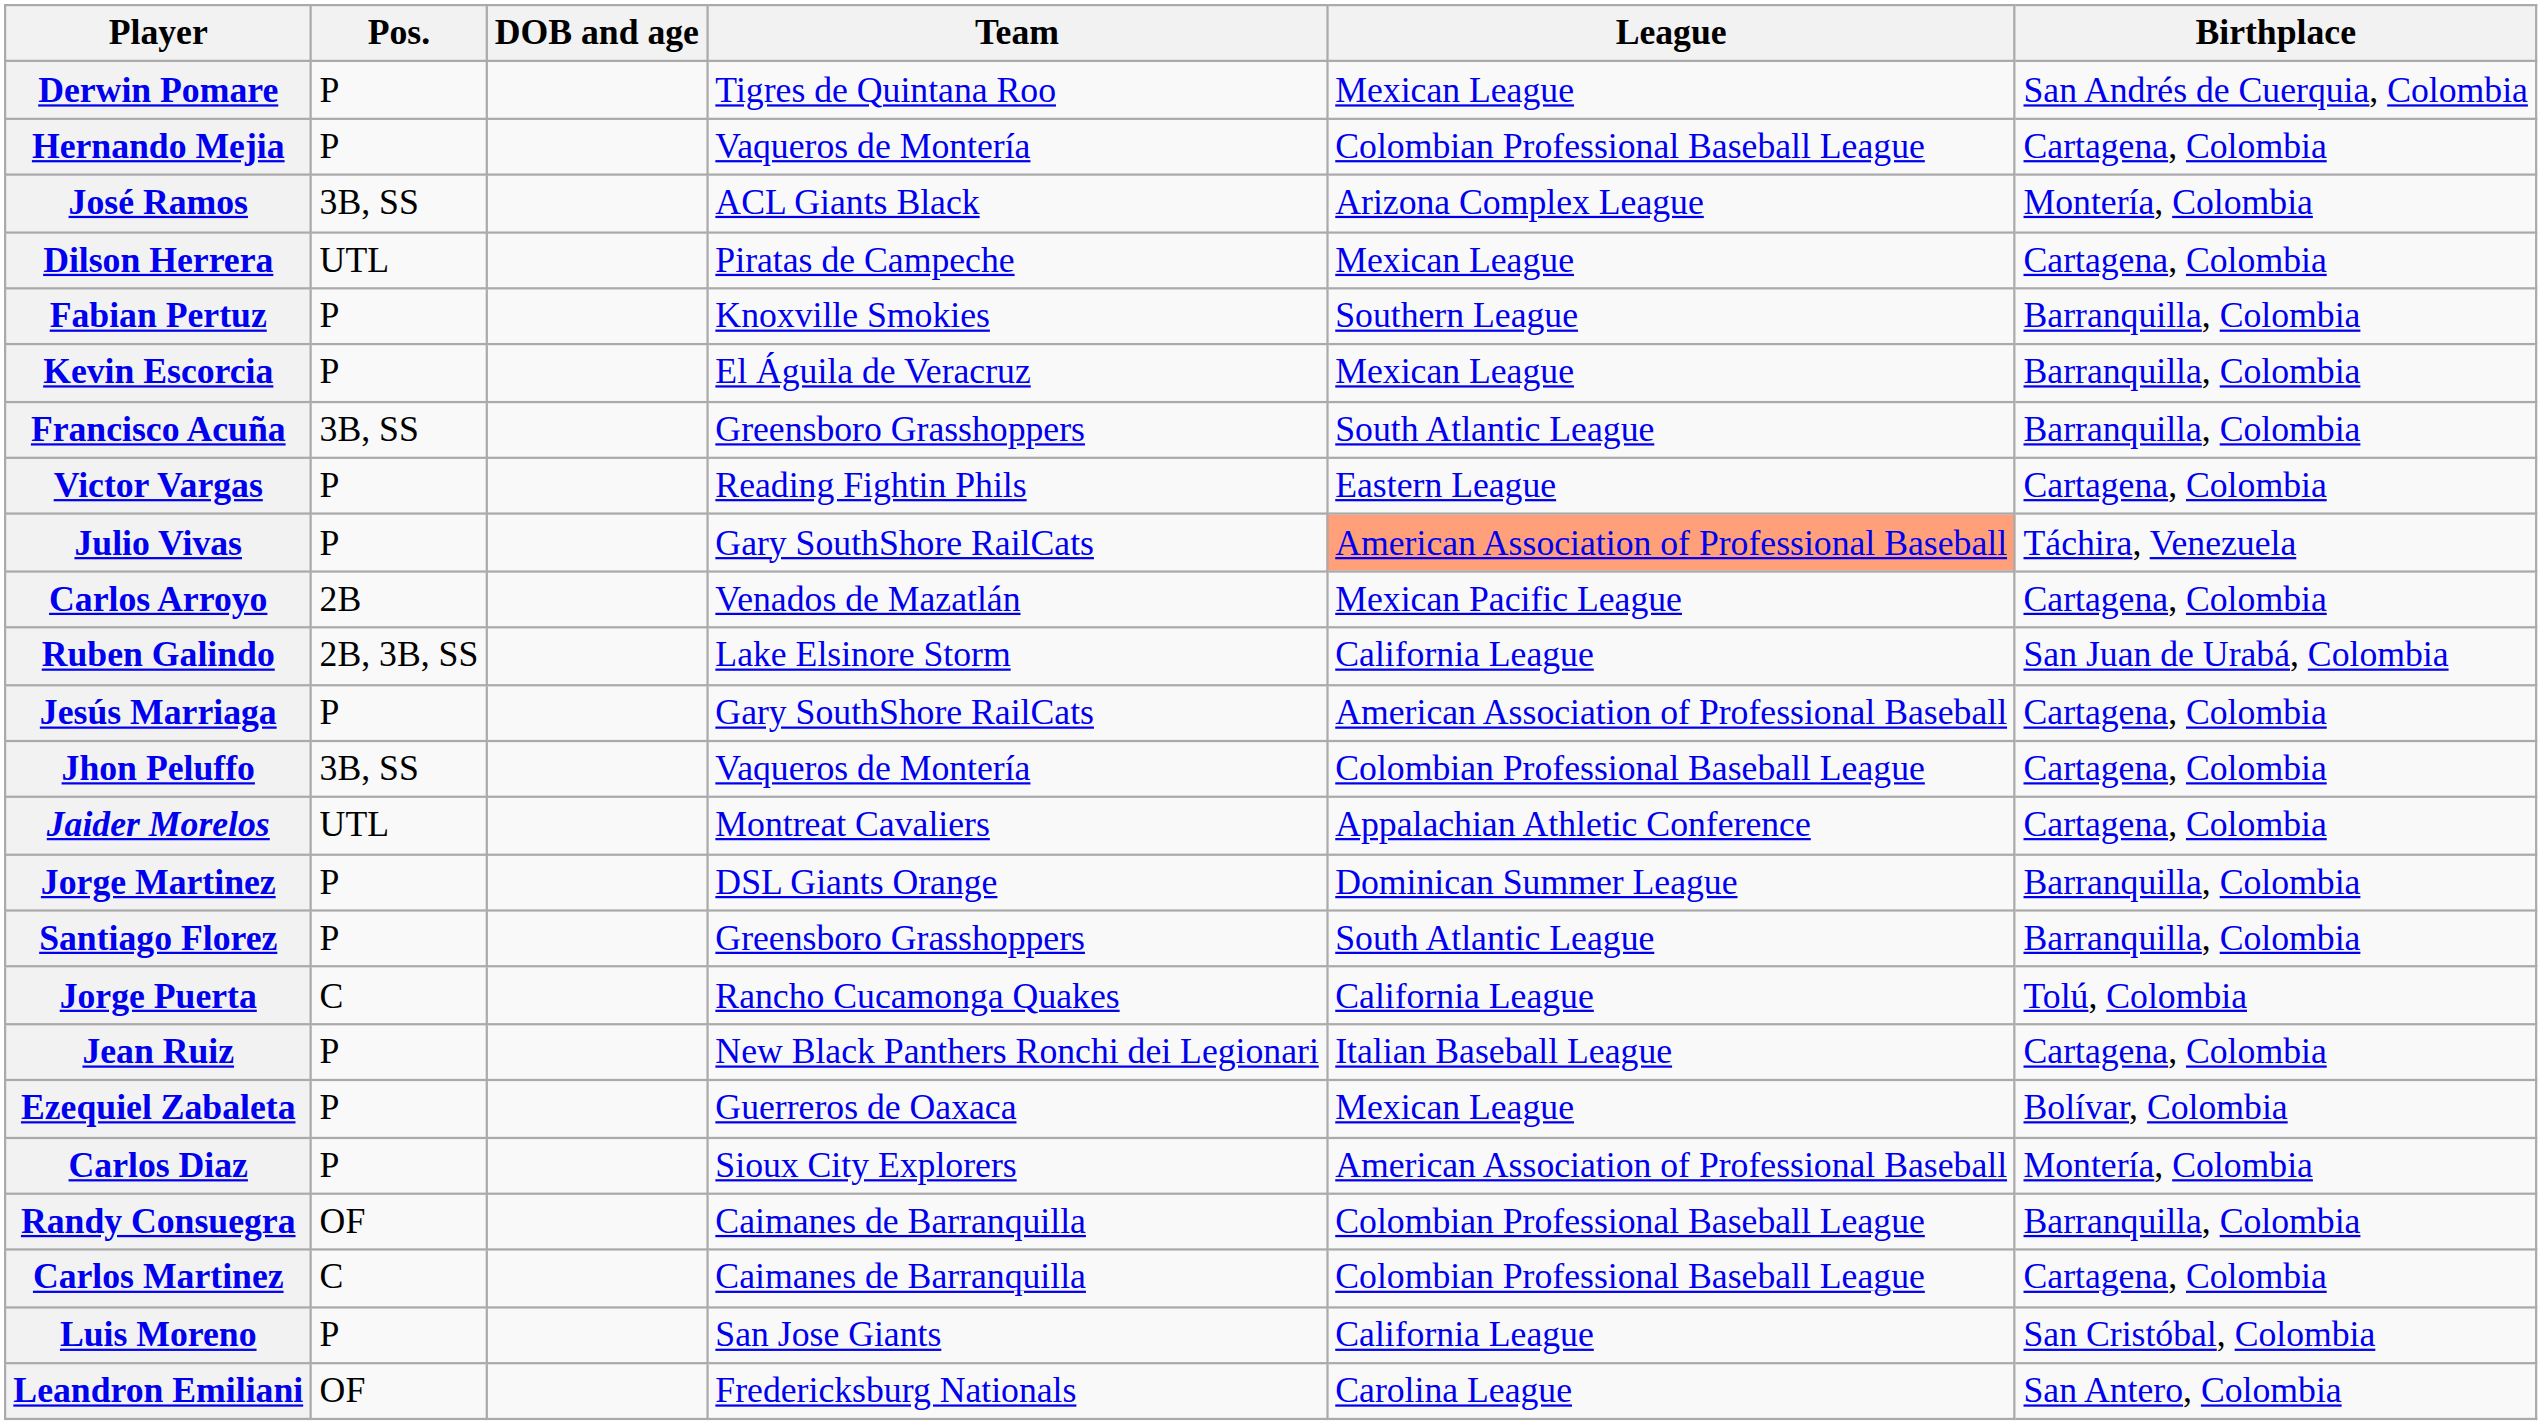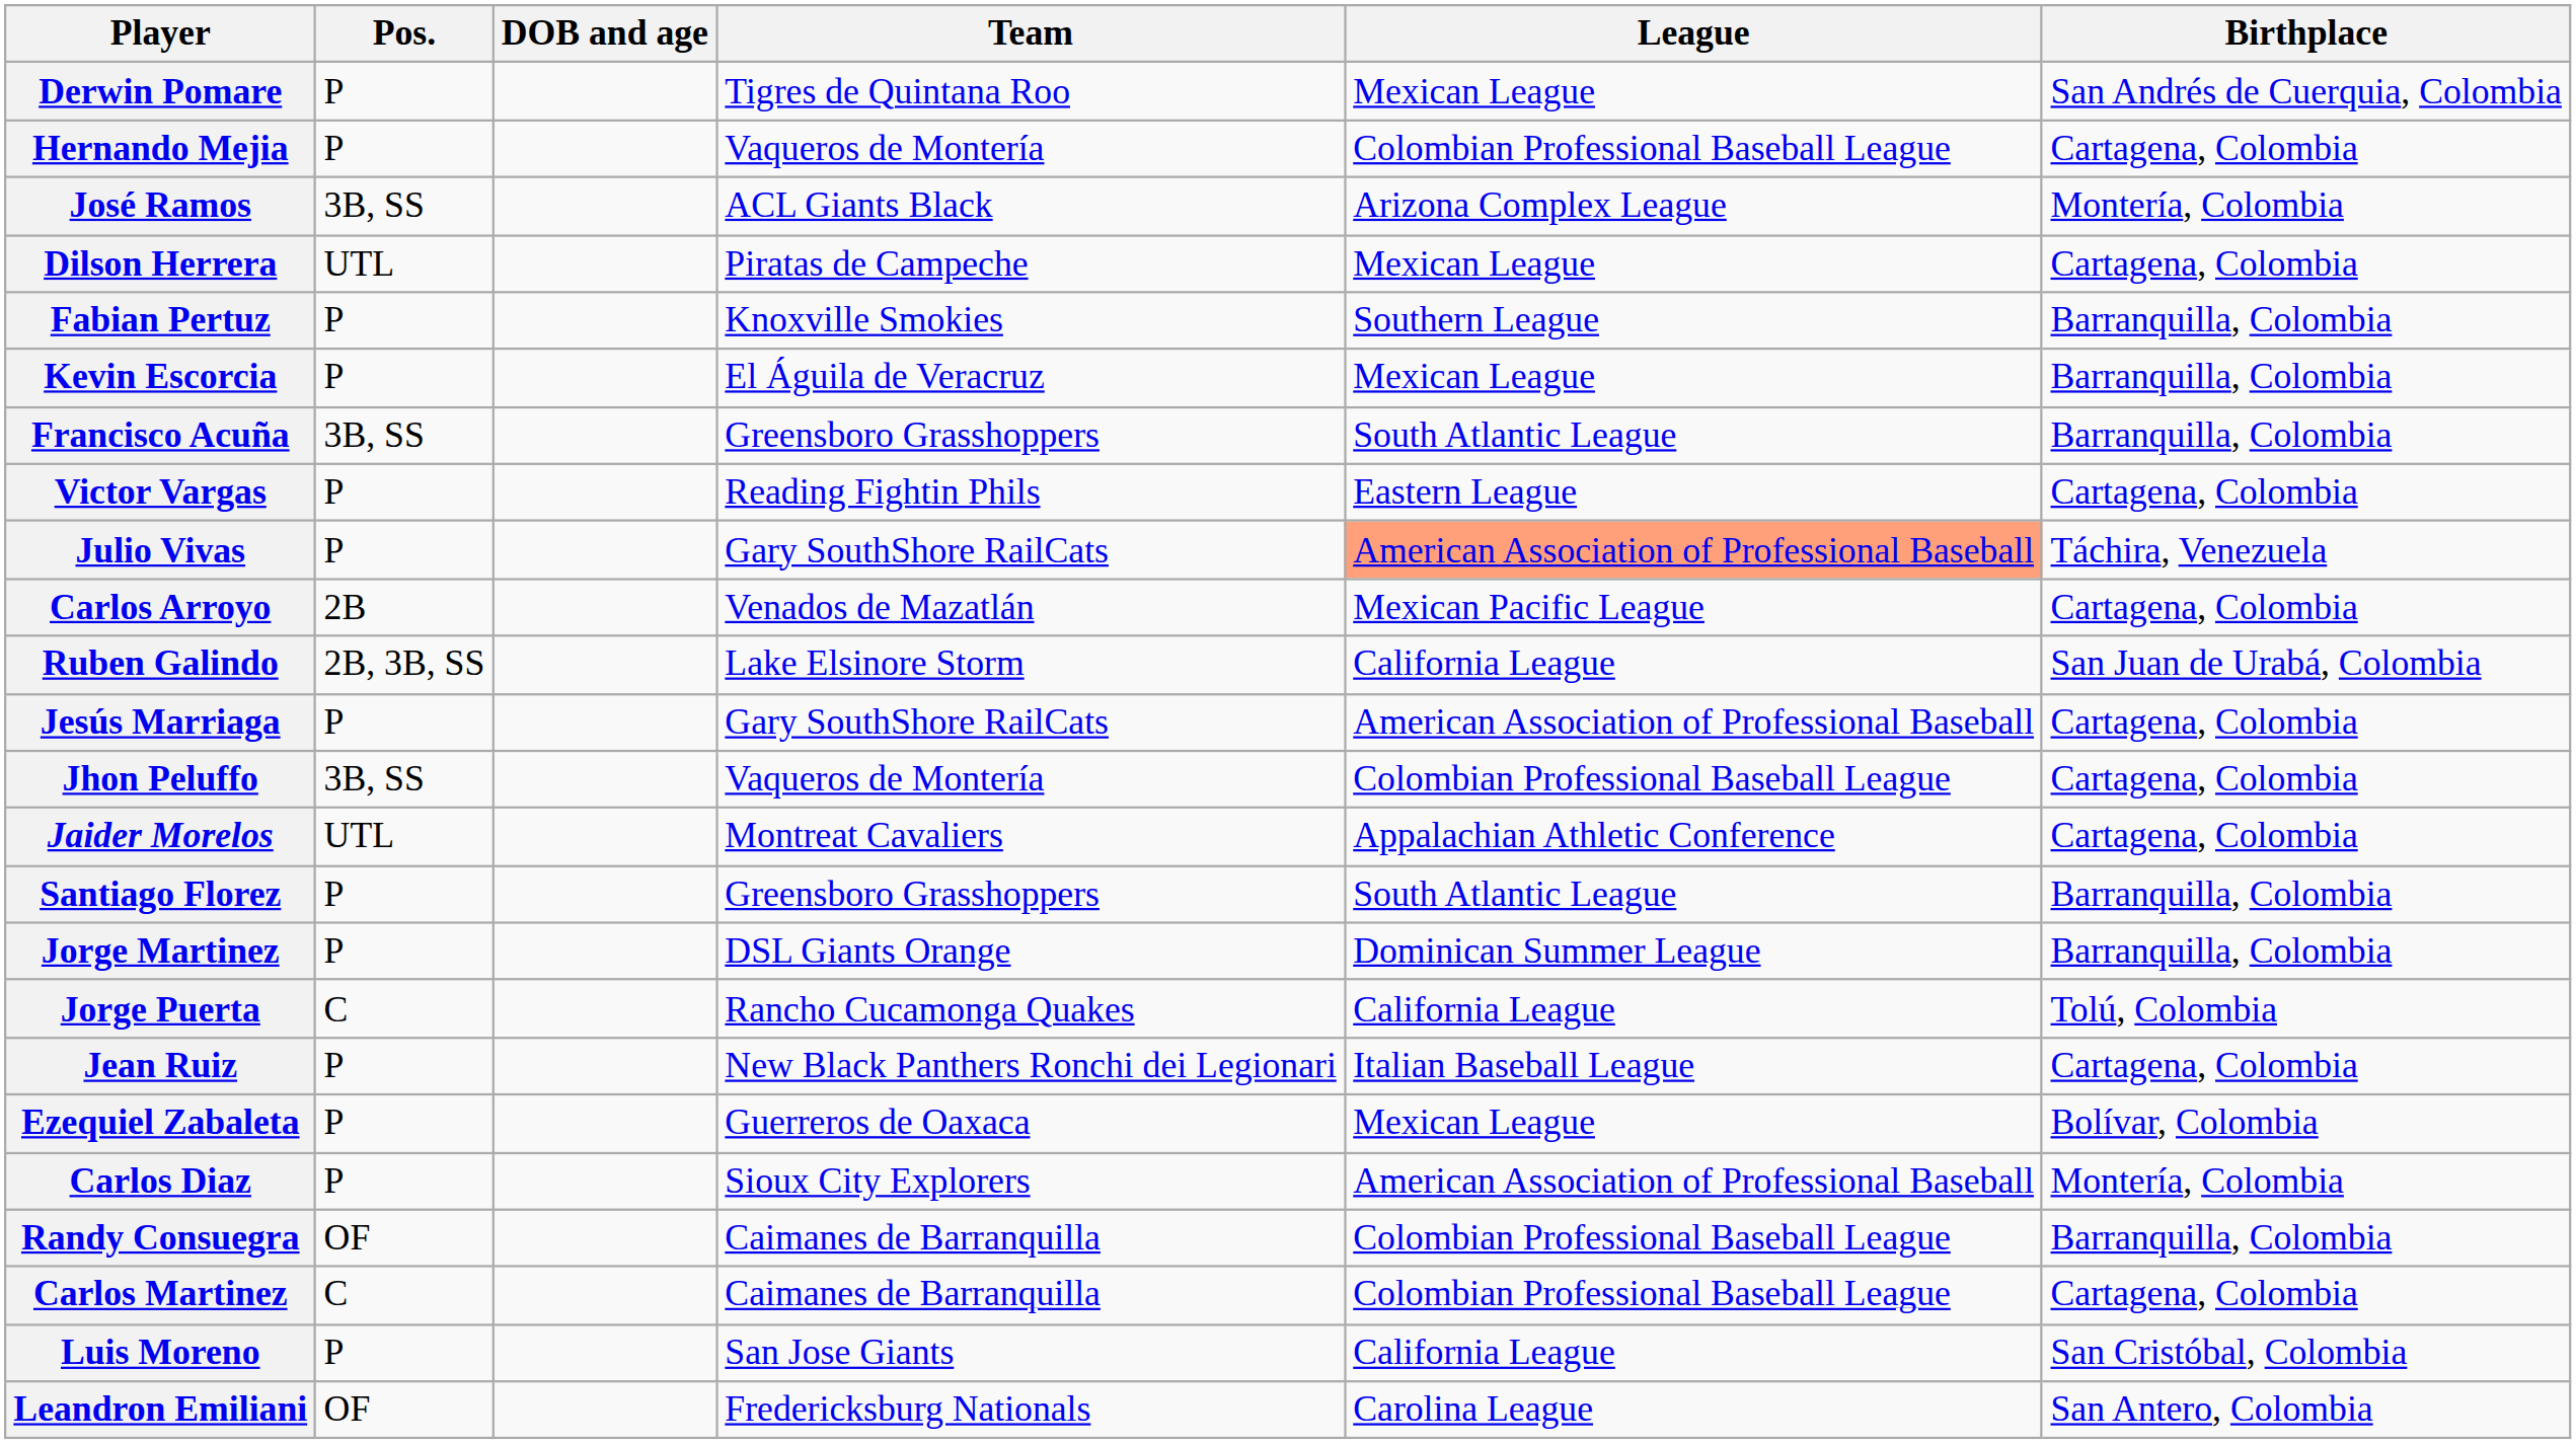rows swapped: Jorge Martinez <-> Santiago Florez
